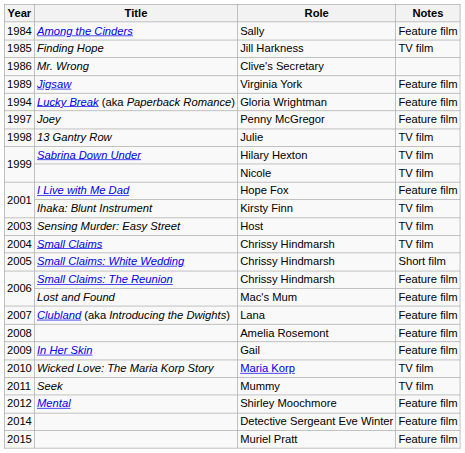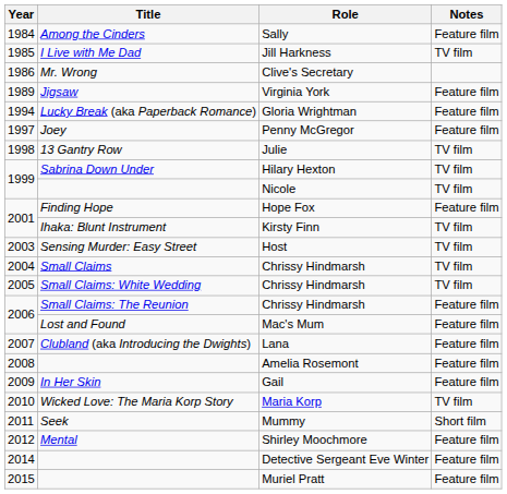Jill Harkness | Title: Finding Hope -> I Live with Me Dad
Hope Fox | Title: I Live with Me Dad -> Finding Hope
2005 / Chrissy Hindmarsh | Notes: Short film -> TV film
Mummy | Notes: TV film -> Short film
